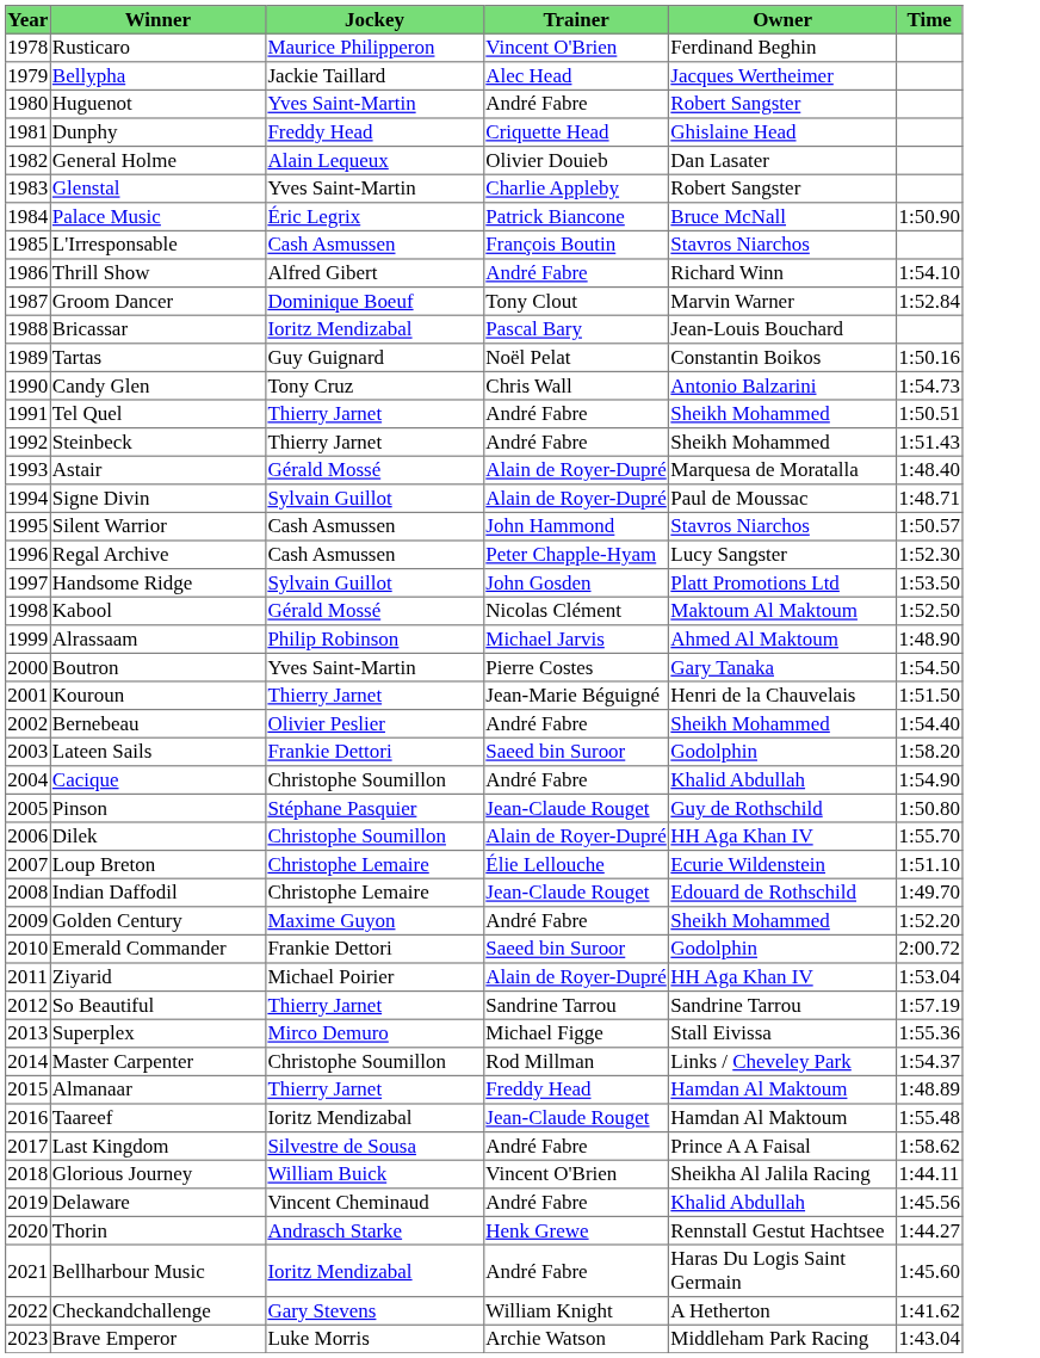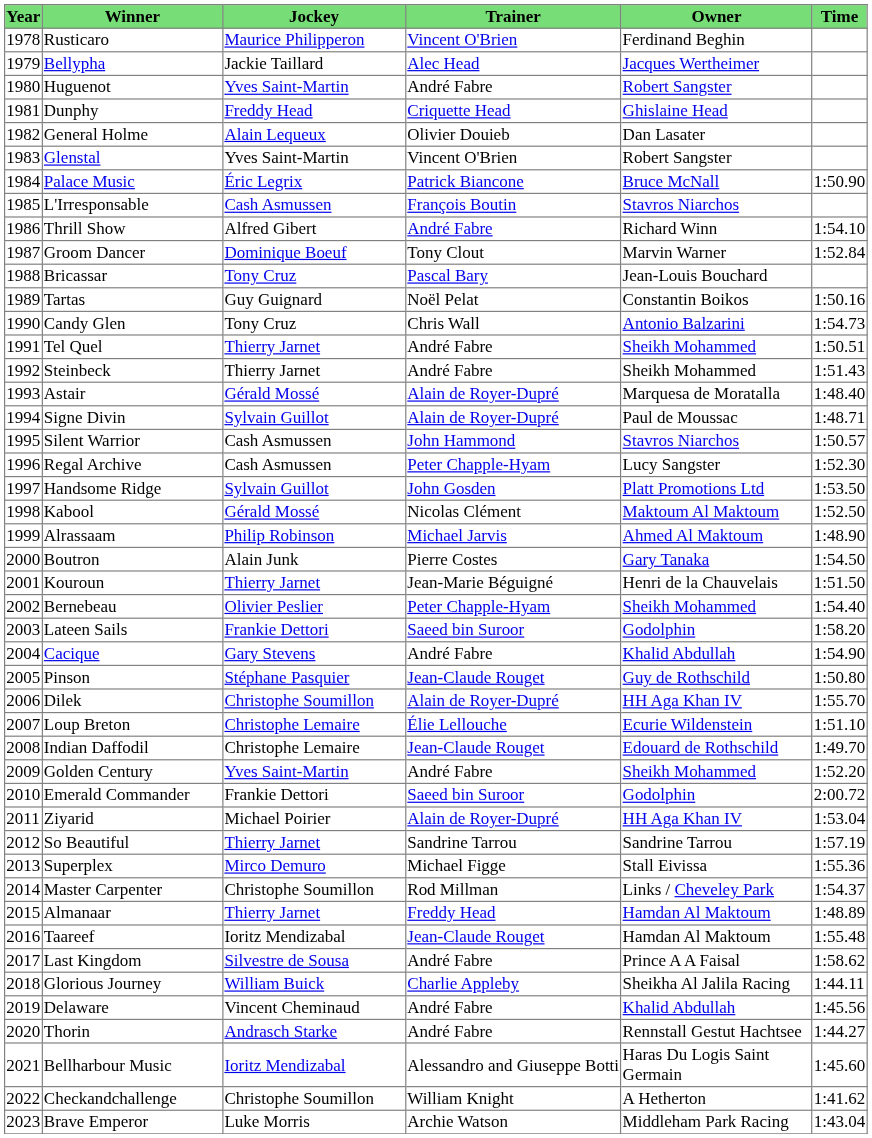Glenstal | Trainer: Charlie Appleby -> Vincent O'Brien
Bricassar | Jockey: Ioritz Mendizabal -> Tony Cruz
Boutron | Jockey: Yves Saint-Martin -> Alain Junk
Bernebeau | Trainer: André Fabre -> Peter Chapple-Hyam
Cacique | Jockey: Christophe Soumillon -> Gary Stevens
Golden Century | Jockey: Maxime Guyon -> Yves Saint-Martin
Glorious Journey | Trainer: Vincent O'Brien -> Charlie Appleby
Thorin | Trainer: Henk Grewe -> André Fabre
Bellharbour Music | Trainer: André Fabre -> Alessandro and Giuseppe Botti
Checkandchallenge | Jockey: Gary Stevens -> Christophe Soumillon
